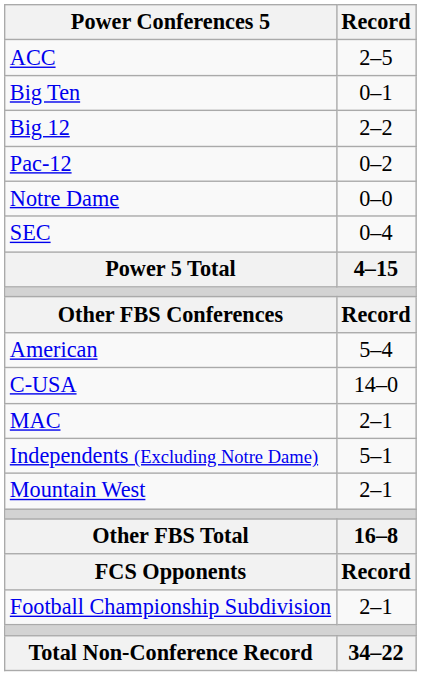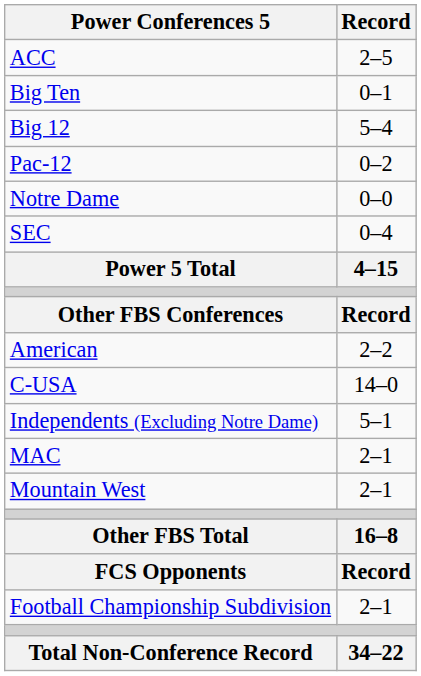Big 12 | Record: 2–2 -> 5–4
American | Record: 5–4 -> 2–2
rows swapped: Independents (Excluding Notre Dame) <-> MAC
